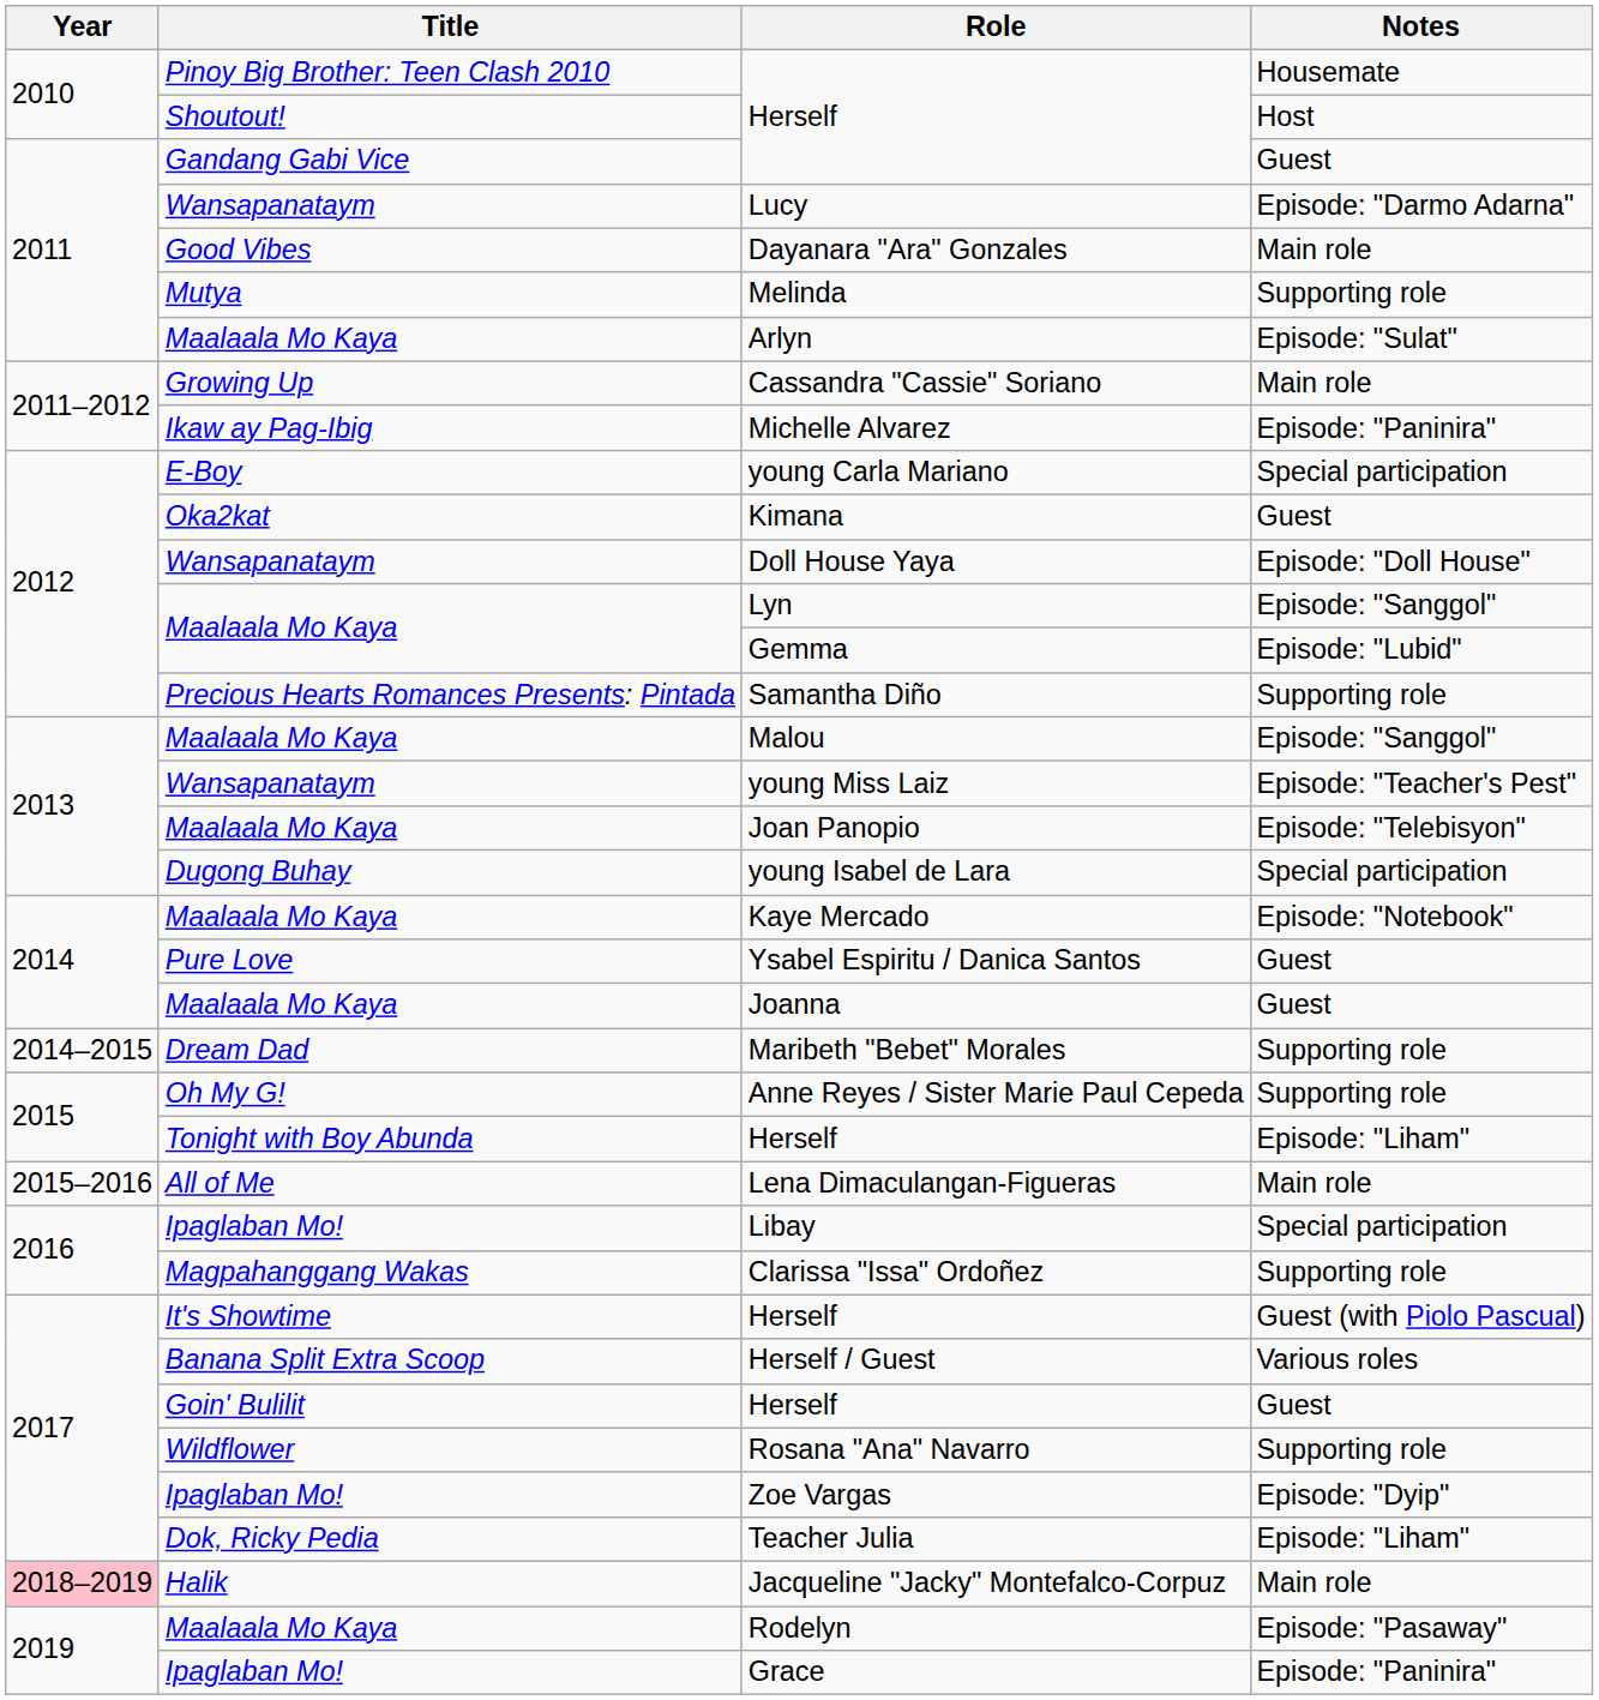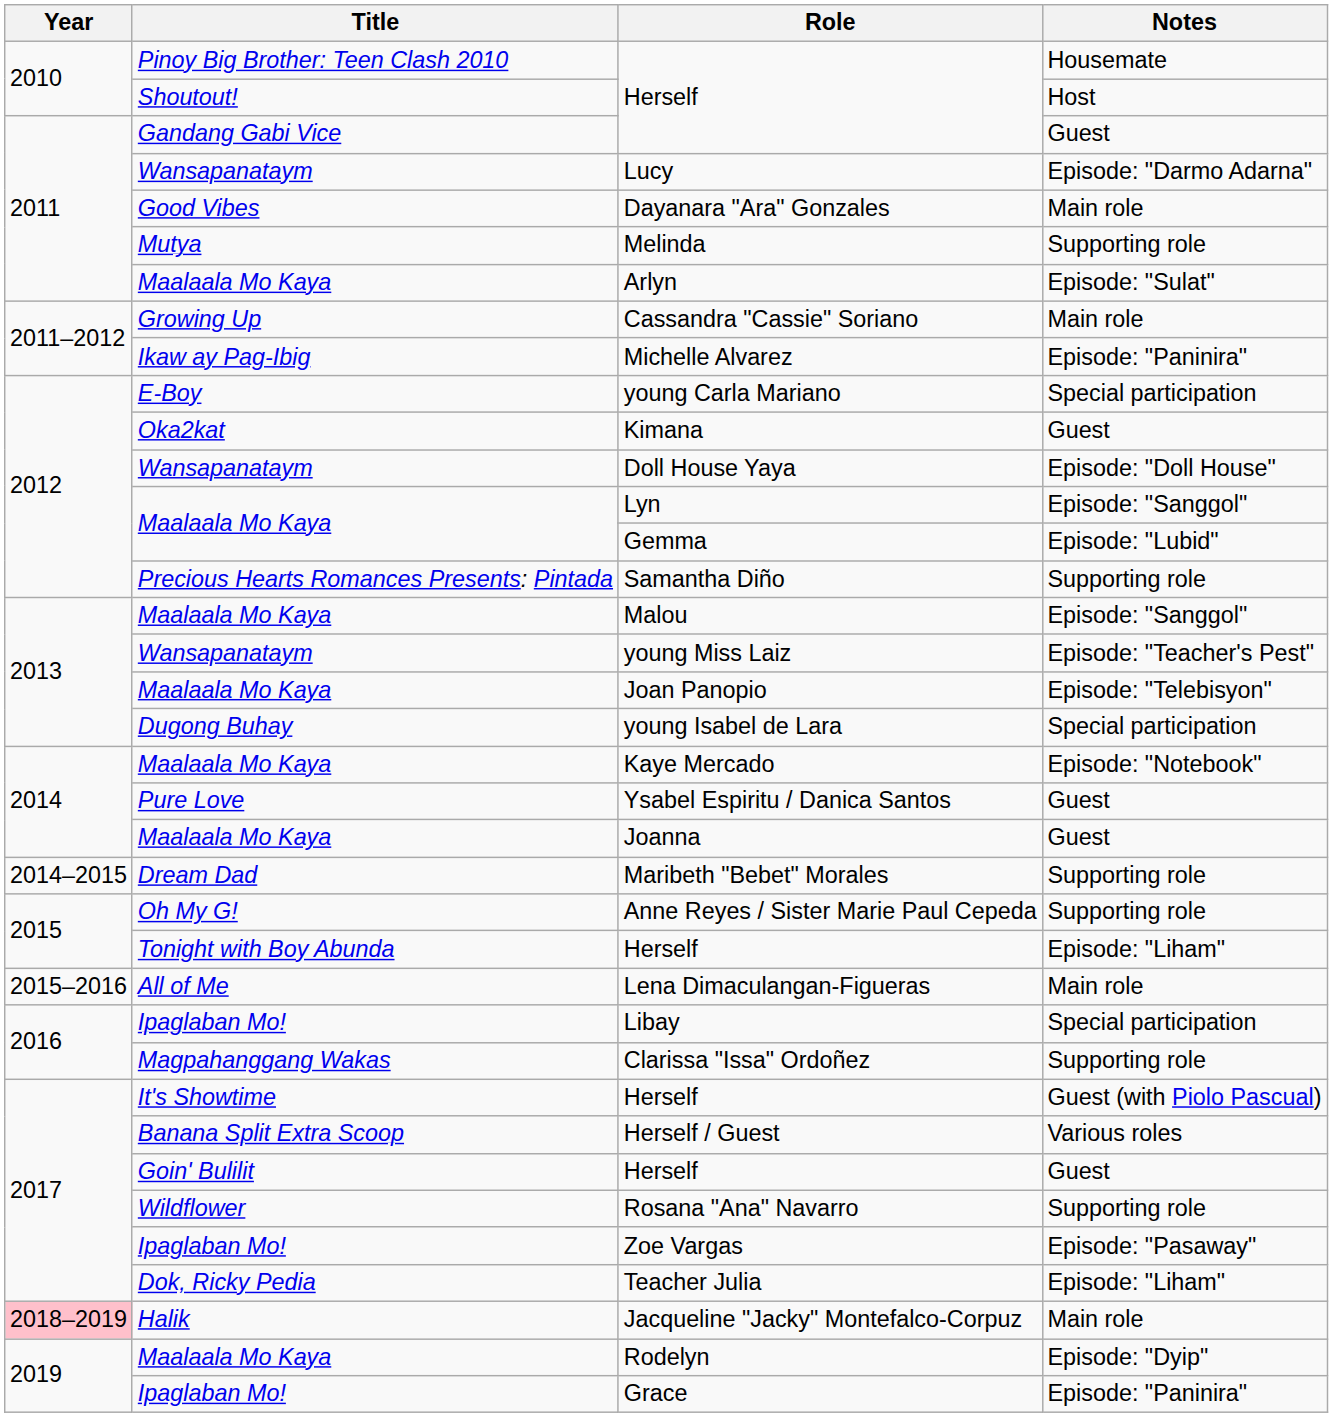Zoe Vargas | Notes: Episode: "Dyip" -> Episode: "Pasaway"
Rodelyn | Notes: Episode: "Pasaway" -> Episode: "Dyip"
